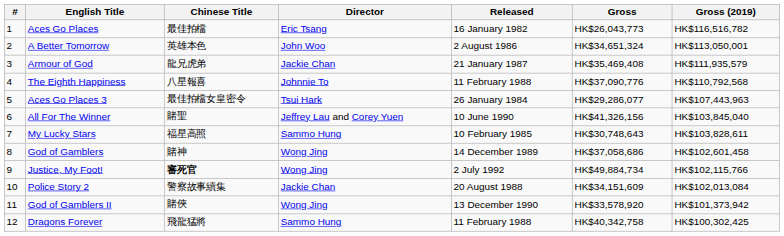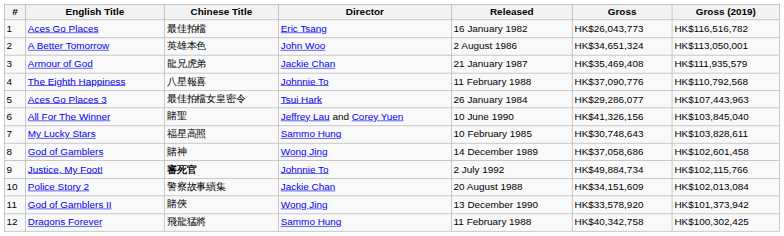Justice, My Foot! | Director: Wong Jing -> Johnnie To
